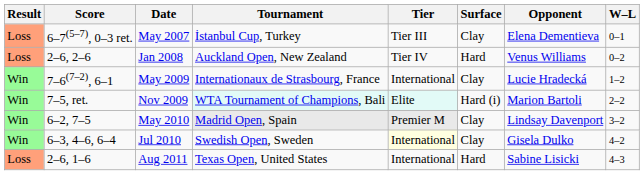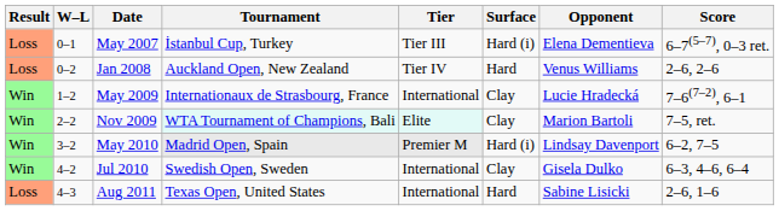columns swapped: W–L <-> Score
May 2007 | Surface: Clay -> Hard (i)
Nov 2009 | Surface: Hard (i) -> Clay
May 2010 | Surface: Clay -> Hard (i)
Jul 2010 | Tier: lightyellow background -> no background
